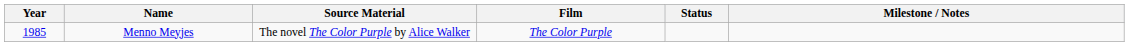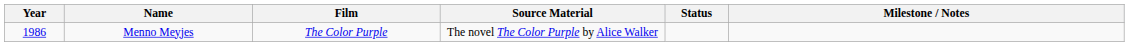columns swapped: Film <-> Source Material
Menno Meyjes | Year: 1985 -> 1986
